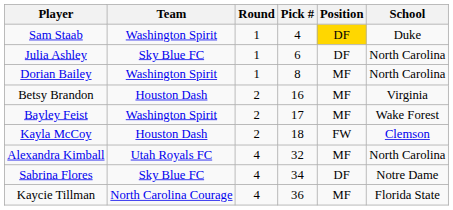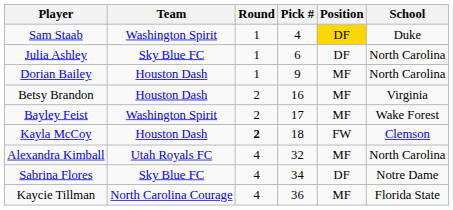Dorian Bailey | Team: Washington Spirit -> Houston Dash
Dorian Bailey | Pick #: 8 -> 9
Kayla McCoy | Round: normal -> bold
